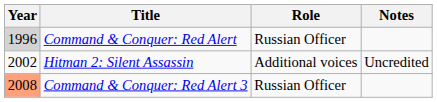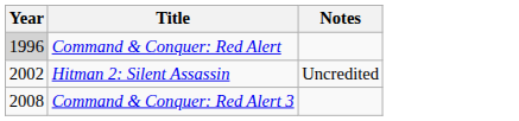- column: Role | Russian Officer | Additional voices | Russian Officer
Command & Conquer: Red Alert 3 | Year: lightsalmon background -> no background
